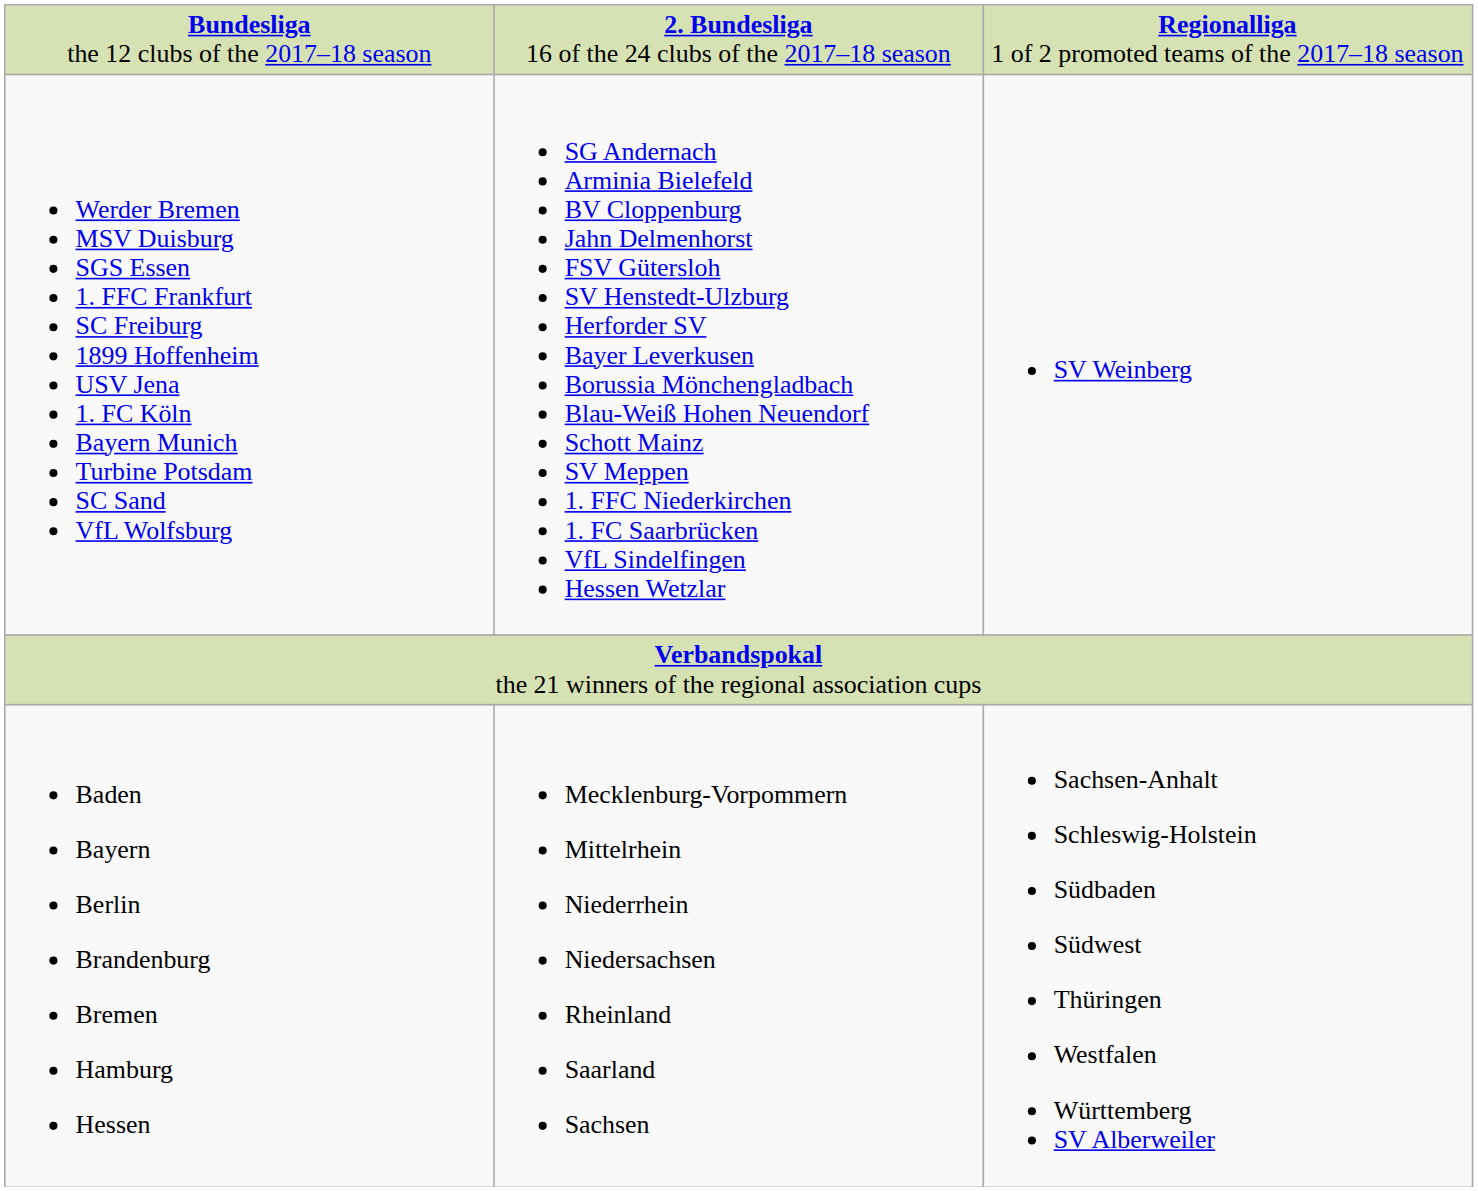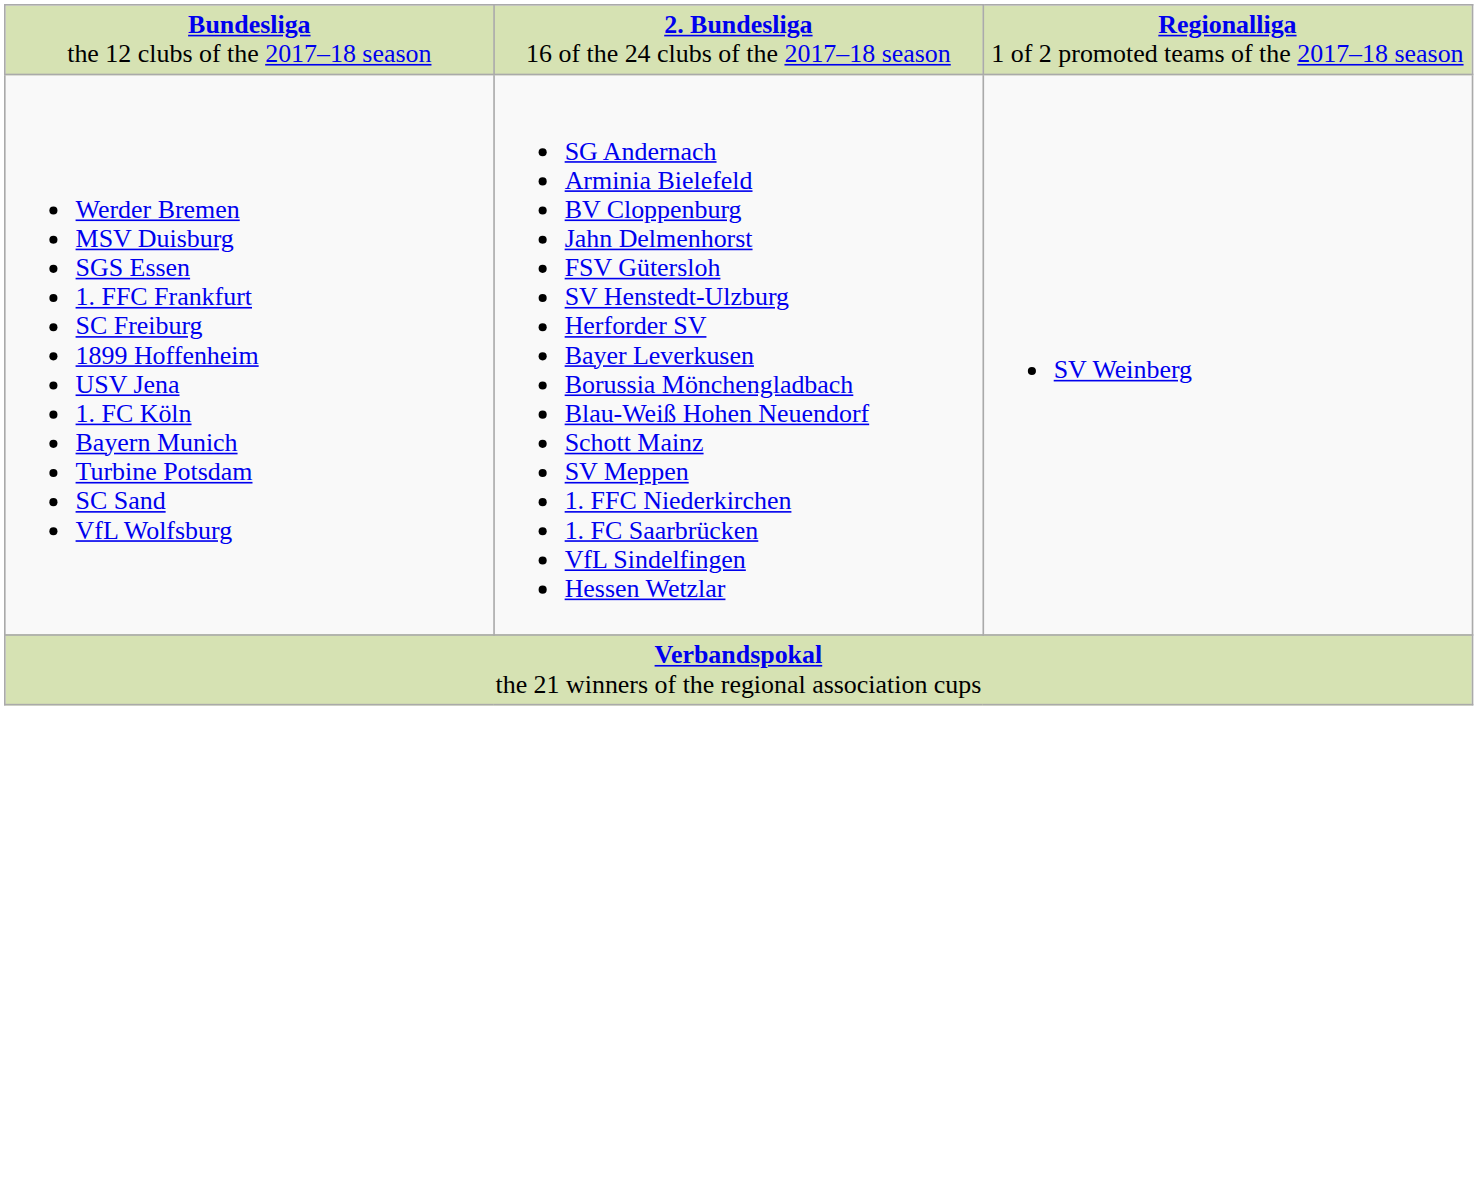- row: Baden Bayern Berlin Brandenburg Bremen Hamburg Hessen | Mecklenburg-Vorpommern Mittelrhein Niederrhein Niedersachsen Rheinland Saarland Sachsen | Sachsen-Anhalt Schleswig-Holstein Südbaden Südwest Thüringen Westfalen Württemberg SV Alberweiler
